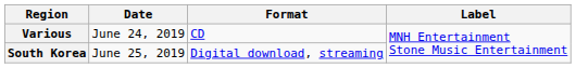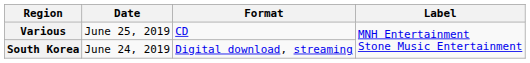Various | Date: June 24, 2019 -> June 25, 2019
South Korea | Date: June 25, 2019 -> June 24, 2019
